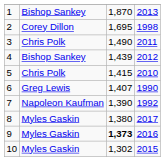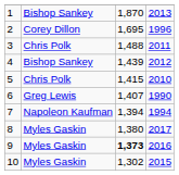2 | column 4: 1998 -> 1996
3 | column 3: 1,490 -> 1,488
7 | column 3: 1,390 -> 1,394
7 | column 4: 1992 -> 1994
